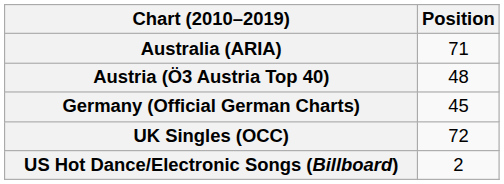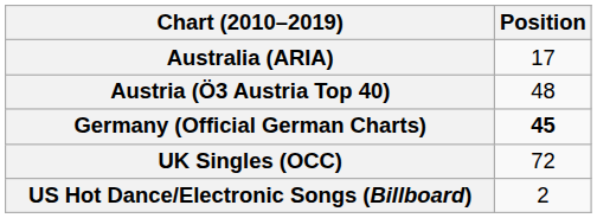Australia (ARIA) | Position: 71 -> 17
Germany (Official German Charts) | Position: normal -> bold
